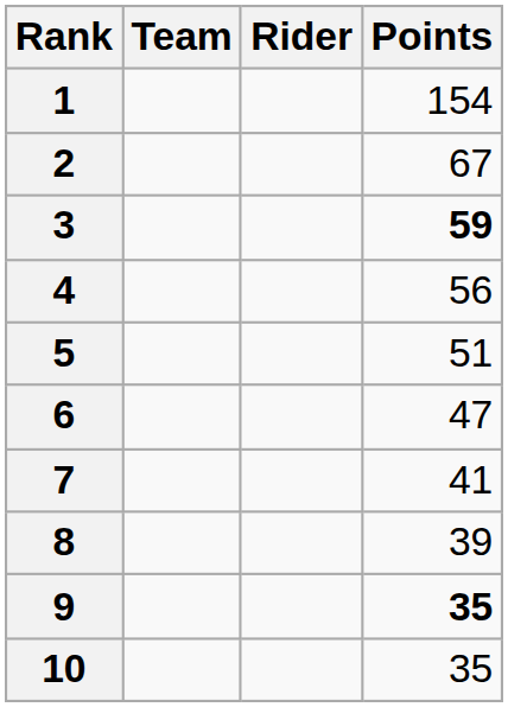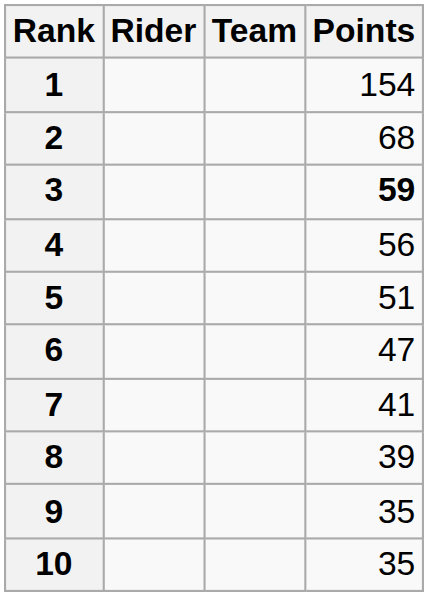columns swapped: Rider <-> Team
2 | Points: 67 -> 68
9 | Points: bold -> normal
